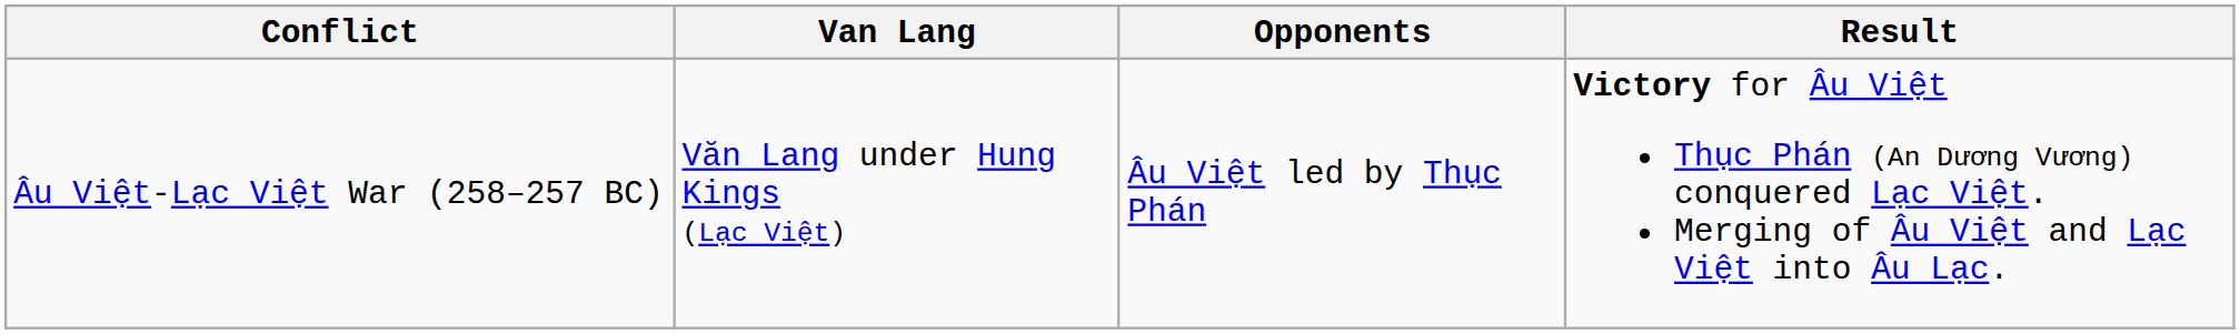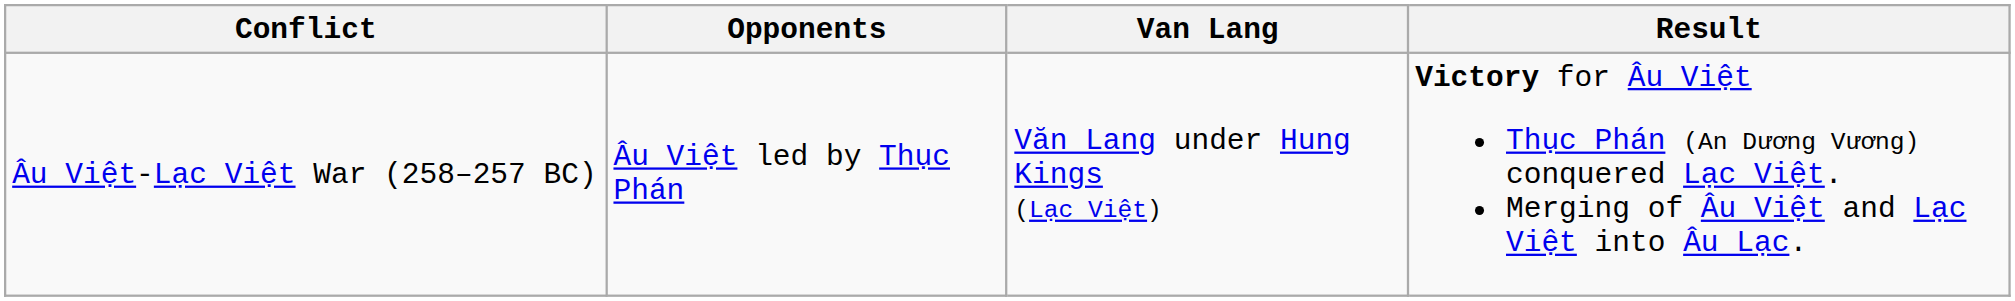columns swapped: Van Lang <-> Opponents
